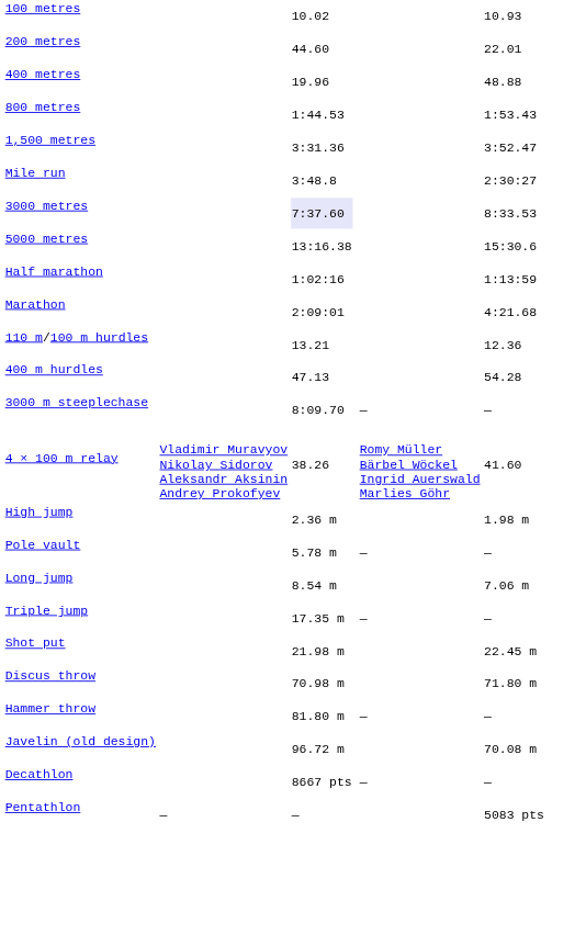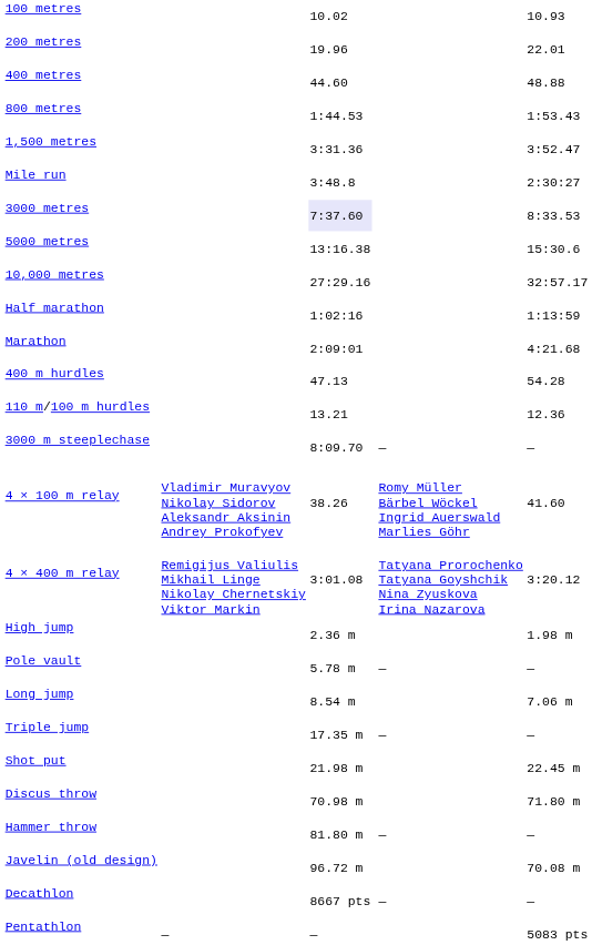200 metres | column 3: 44.60 -> 19.96
400 metres | column 3: 19.96 -> 44.60
+ row: 10,000 metres | 27:29.16 | 32:57.17
rows swapped: 110 m/100 m hurdles <-> 400 m hurdles
+ row: 4 × 400 m relay | Remigijus Valiulis Mikhail Linge Nikolay Chernetskiy Viktor Markin | 3:01.08 | Tatyana Prorochenko Tatyana Goyshchik Nina Zyuskova Irina Nazarova | 3:20.12
